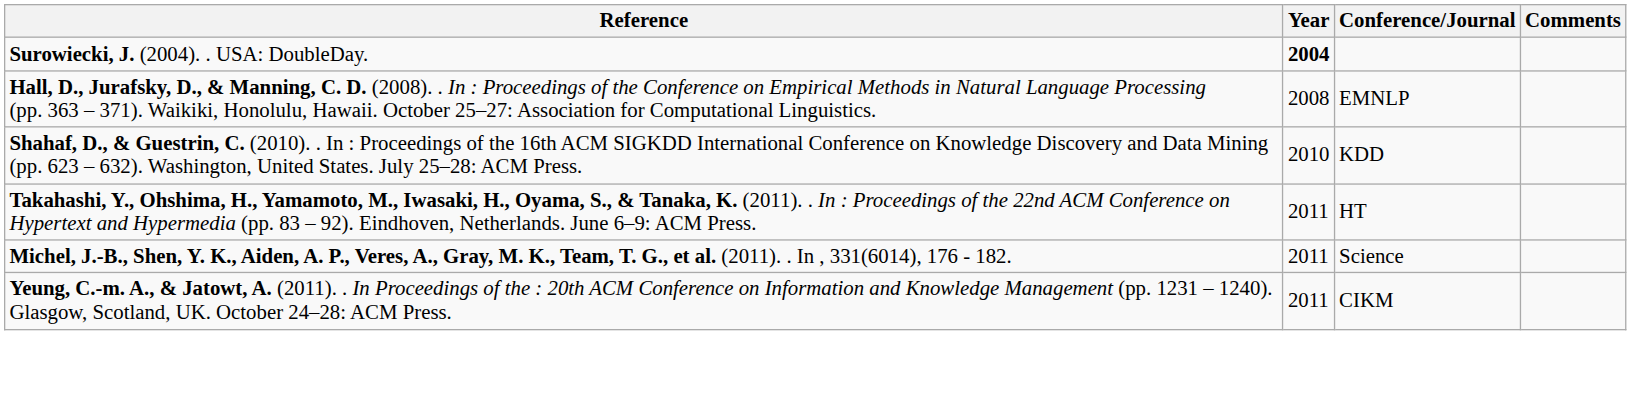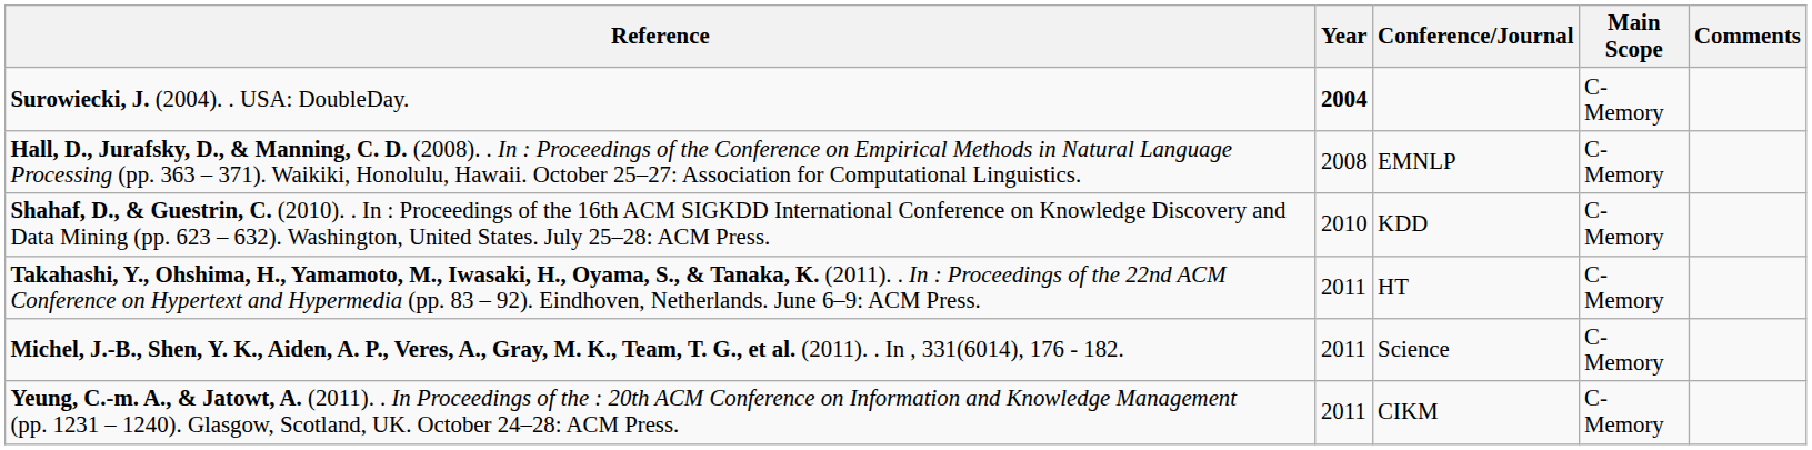+ column: Main Scope | C-Memory | C-Memory | C-Memory | C-Memory | C-Memory | C-Memory
